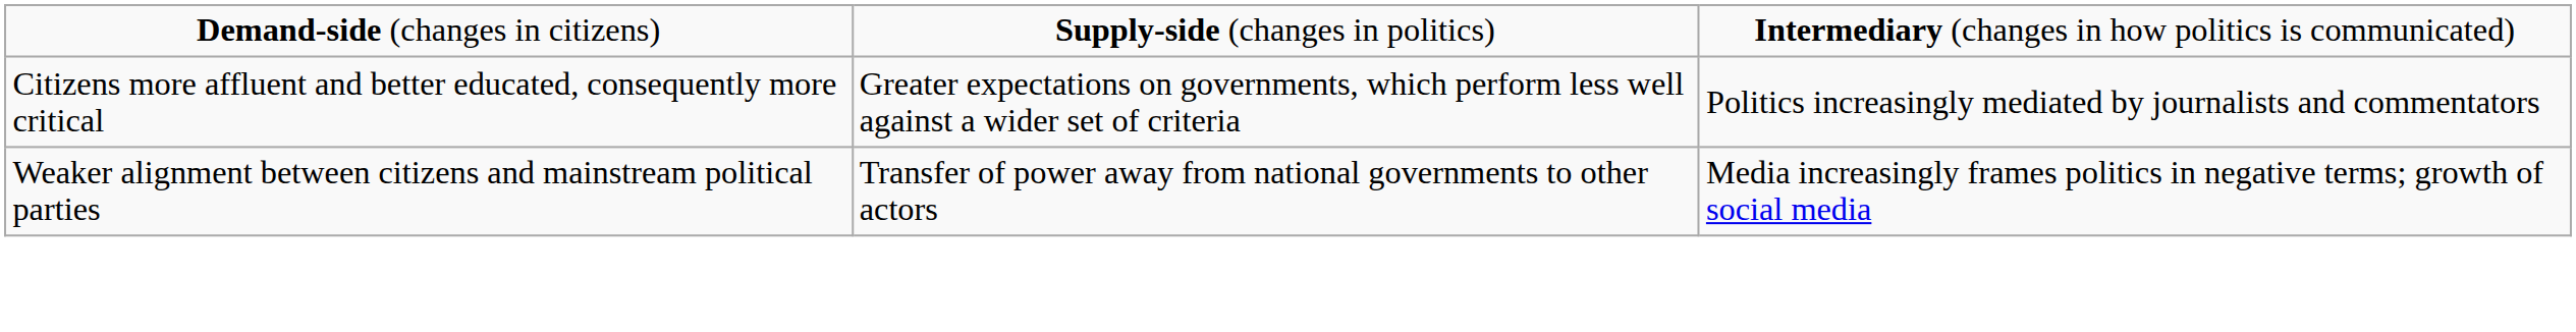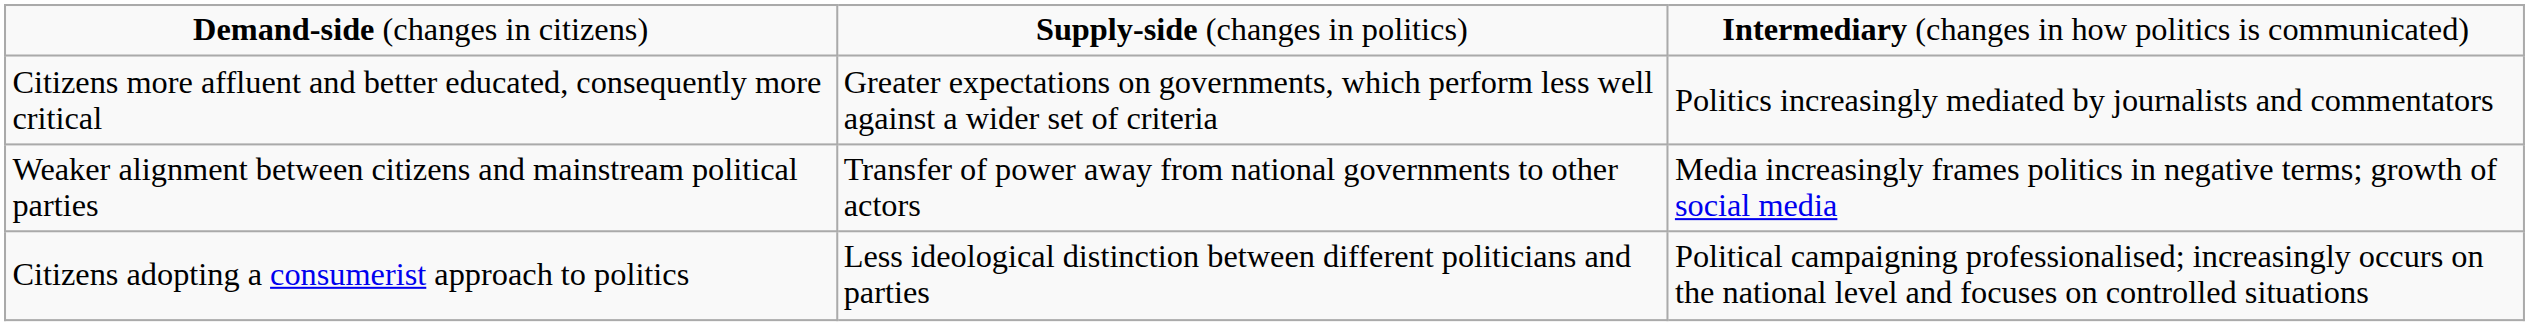+ row: Citizens adopting a consumerist approach to politics | Less ideological distinction between different politicians and parties | Political campaigning professionalised; increasingly occurs on the national level and focuses on controlled situations
